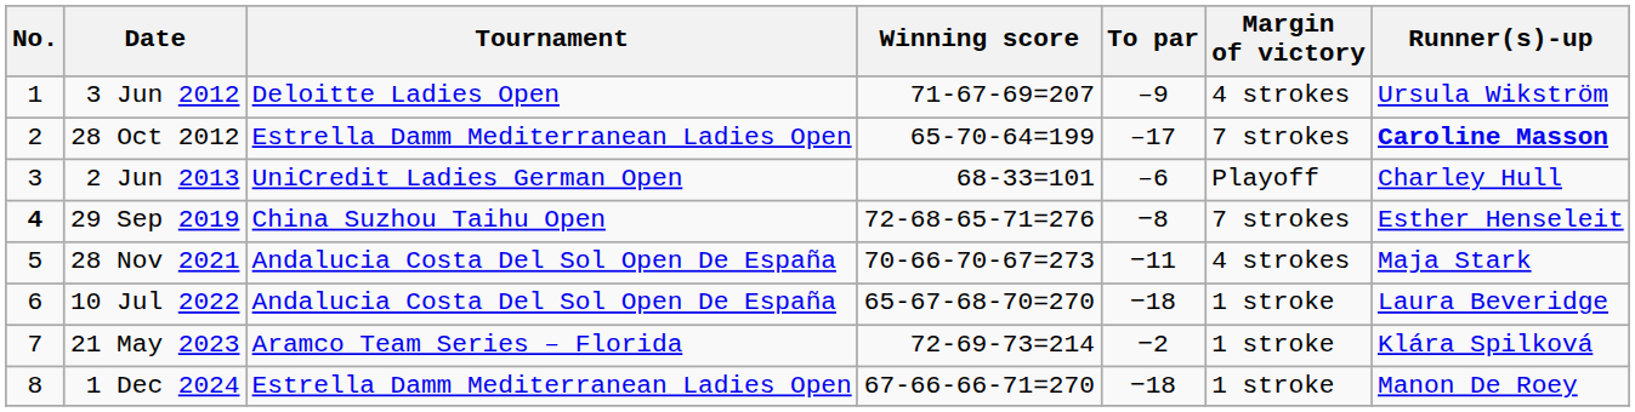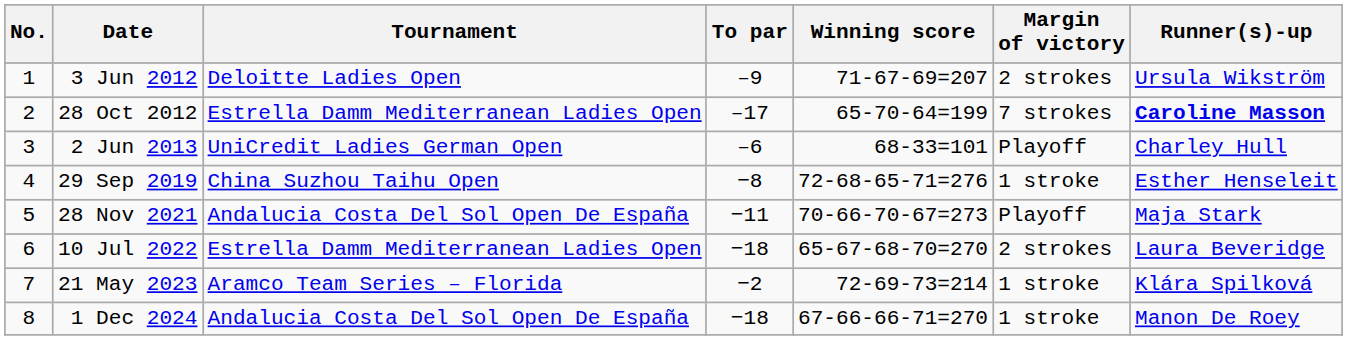columns swapped: Winning score <-> To par
3 Jun 2012 | Margin of victory: 4 strokes -> 2 strokes
29 Sep 2019 | No.: bold -> normal
29 Sep 2019 | Margin of victory: 7 strokes -> 1 stroke
28 Nov 2021 | Margin of victory: 4 strokes -> Playoff
10 Jul 2022 | Tournament: Andalucia Costa Del Sol Open De España -> Estrella Damm Mediterranean Ladies Open
10 Jul 2022 | Margin of victory: 1 stroke -> 2 strokes
1 Dec 2024 | Tournament: Estrella Damm Mediterranean Ladies Open -> Andalucia Costa Del Sol Open De España
